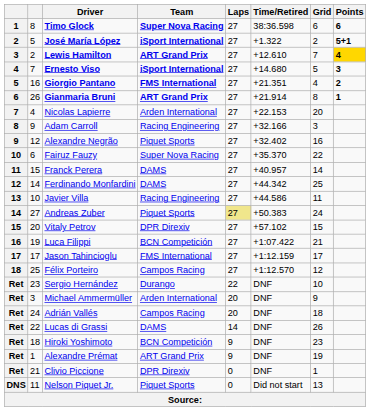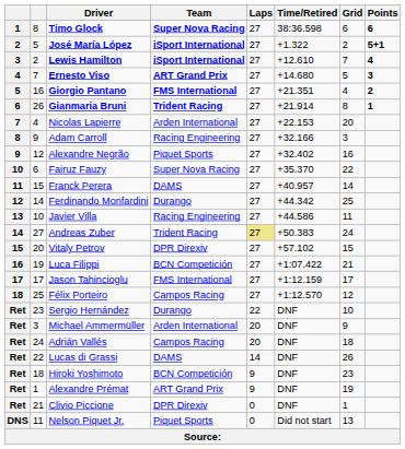Lewis Hamilton | Team: ART Grand Prix -> iSport International
Lewis Hamilton | Points: gold background -> no background
Ernesto Viso | Team: iSport International -> ART Grand Prix
Gianmaria Bruni | Team: ART Grand Prix -> Trident Racing
Ferdinando Monfardini | Team: DAMS -> Durango
Andreas Zuber | Team: Piquet Sports -> Trident Racing
